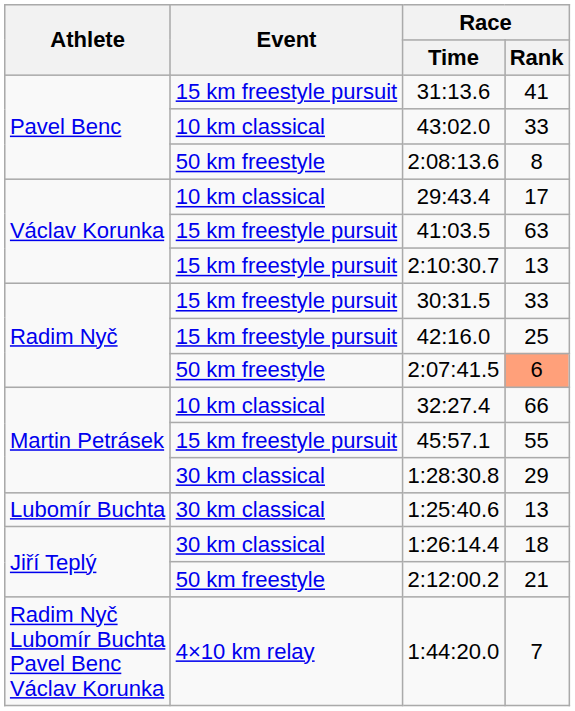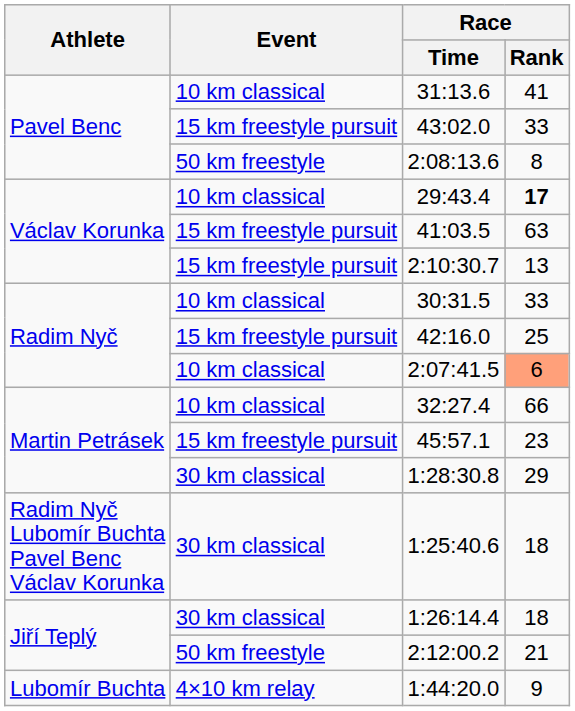31:13.6 | Event: 15 km freestyle pursuit -> 10 km classical
43:02.0 | Event: 10 km classical -> 15 km freestyle pursuit
29:43.4 | Race / Rank: normal -> bold
30:31.5 | Event: 15 km freestyle pursuit -> 10 km classical
2:07:41.5 | Event: 50 km freestyle -> 10 km classical
45:57.1 | Race / Rank: 55 -> 23
1:25:40.6 | Athlete: Lubomír Buchta -> Radim Nyč Lubomír Buchta Pavel Benc Václav Korunka
1:25:40.6 | Race / Rank: 13 -> 18
1:44:20.0 | Athlete: Radim Nyč Lubomír Buchta Pavel Benc Václav Korunka -> Lubomír Buchta
1:44:20.0 | Race / Rank: 7 -> 9
